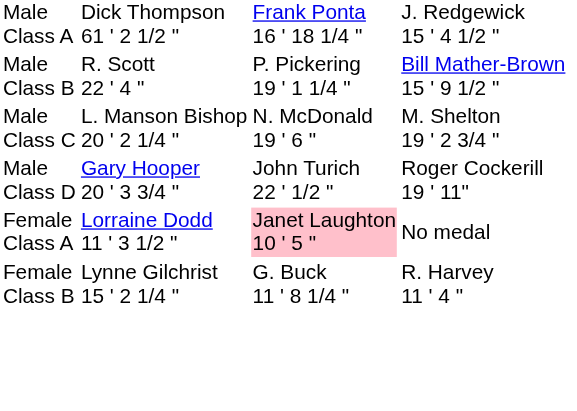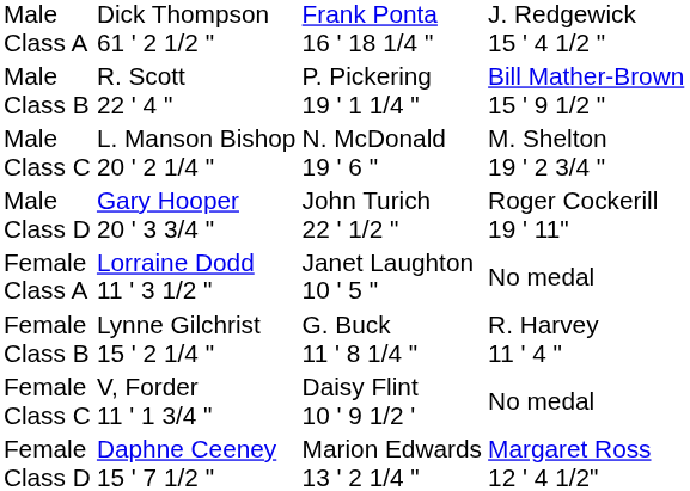Female Class A | column 3: pink background -> no background
+ row: Female Class C | V, Forder 11 ' 1 3/4 " | Daisy Flint 10 ' 9 1/2 ' | No medal
+ row: Female Class D | Daphne Ceeney 15 ' 7 1/2 " | Marion Edwards 13 ' 2 1/4 " | Margaret Ross 12 ' 4 1/2"
